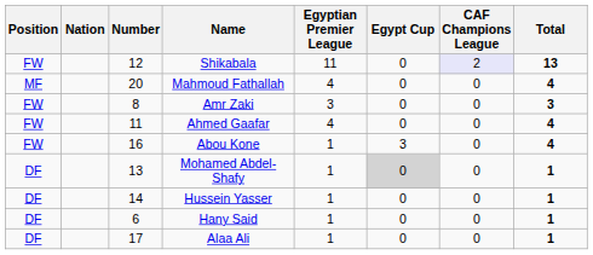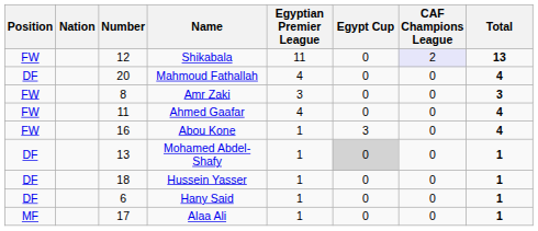Mahmoud Fathallah | Position: MF -> DF
Hussein Yasser | Number: 14 -> 18
Alaa Ali | Position: DF -> MF
